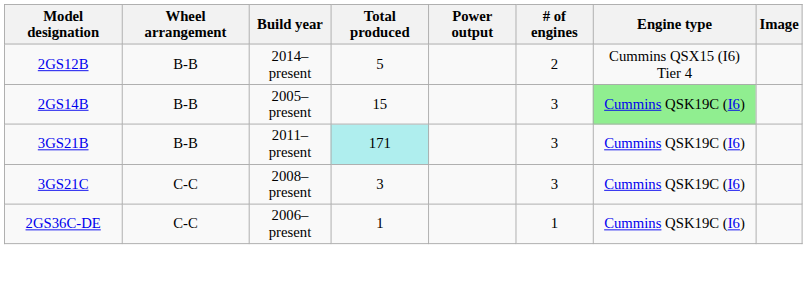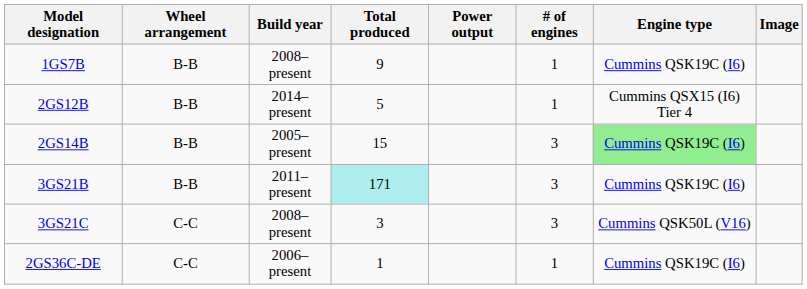+ row: 1GS7B | B-B | 2008–present | 9 | 1 | Cummins QSK19C (I6)
2GS12B | # of engines: 2 -> 1
3GS21C | Engine type: Cummins QSK19C (I6) -> Cummins QSK50L (V16)
